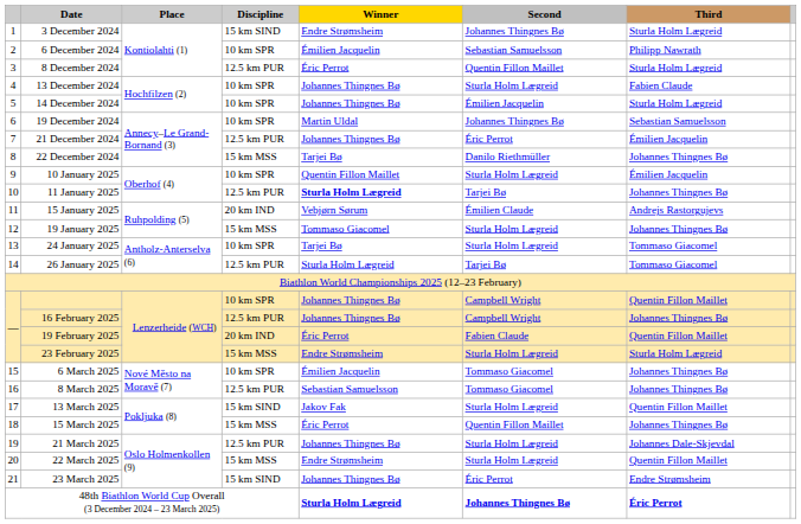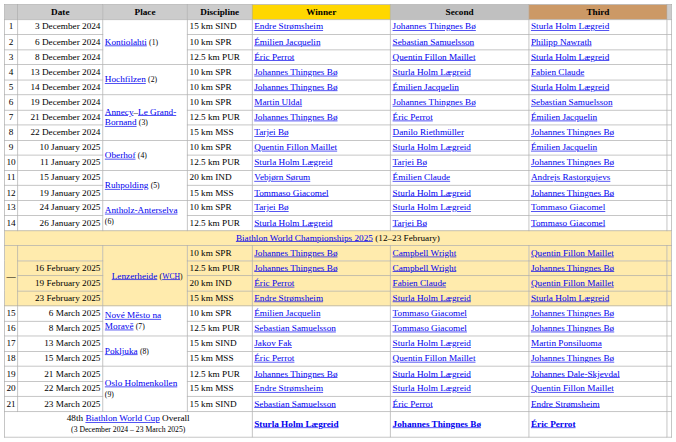11 January 2025 | Winner: bold -> normal
13 March 2025 | Third: Quentin Fillon Maillet -> Martin Ponsiluoma
23 March 2025 | Winner: Johannes Thingnes Bø -> Sebastian Samuelsson
